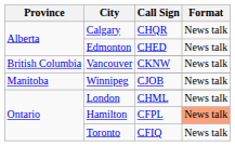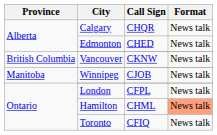London | Call Sign: CHML -> CFPL
Hamilton | Call Sign: CFPL -> CHML
